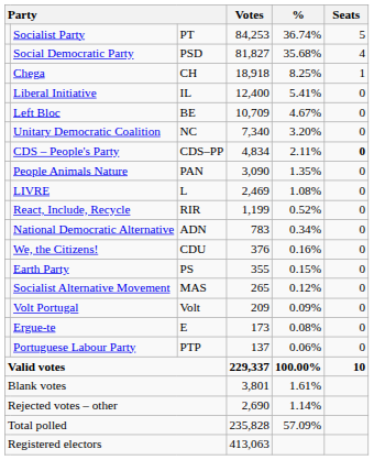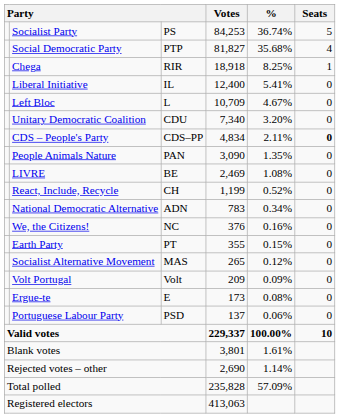Socialist Party | column 3: PT -> PS
Social Democratic Party | column 3: PSD -> PTP
Chega | column 3: CH -> RIR
Left Bloc | column 3: BE -> L
Unitary Democratic Coalition | column 3: NC -> CDU
LIVRE | column 3: L -> BE
React, Include, Recycle | column 3: RIR -> CH
We, the Citizens! | column 3: CDU -> NC
Earth Party | column 3: PS -> PT
Portuguese Labour Party | column 3: PTP -> PSD
